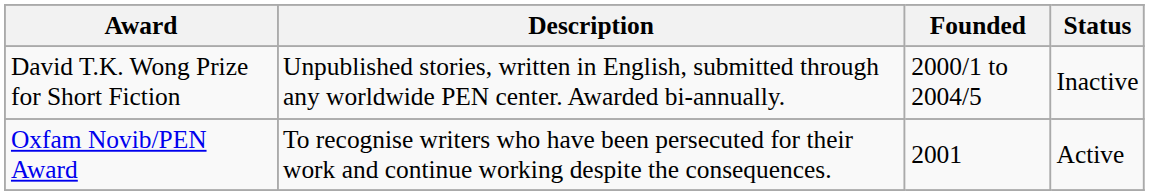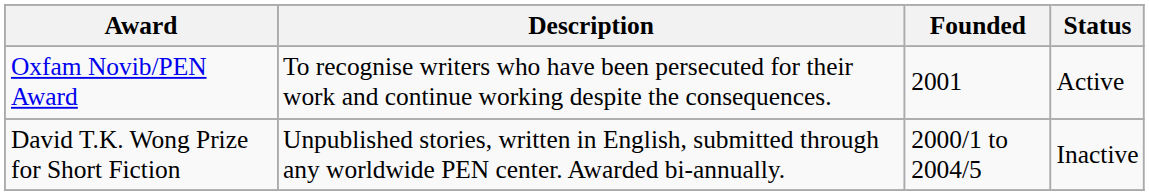rows swapped: Oxfam Novib/PEN Award <-> David T.K. Wong Prize for Short Fiction
